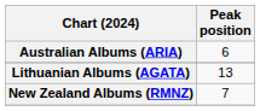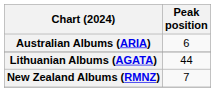Lithuanian Albums (AGATA) | Peak position: 13 -> 44
